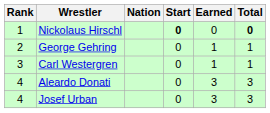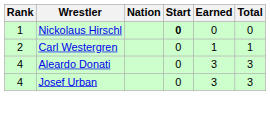Nickolaus Hirschl | Total: bold -> normal
- row: 2 | George Gehring | 0 | 1 | 1
Carl Westergren | Rank: 3 -> 2
